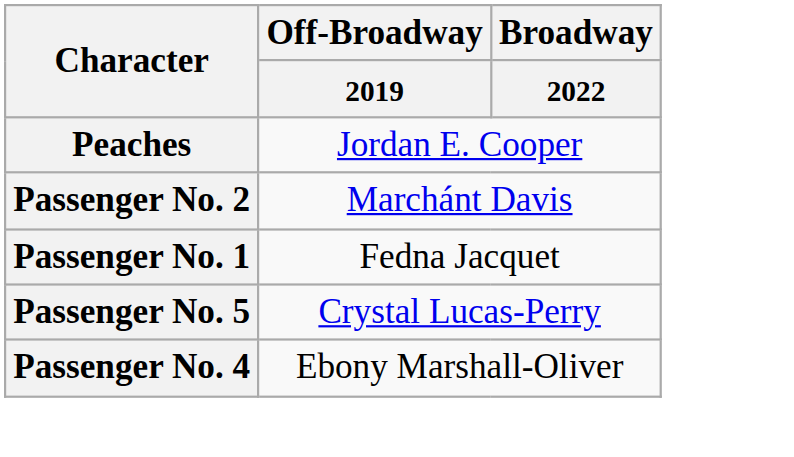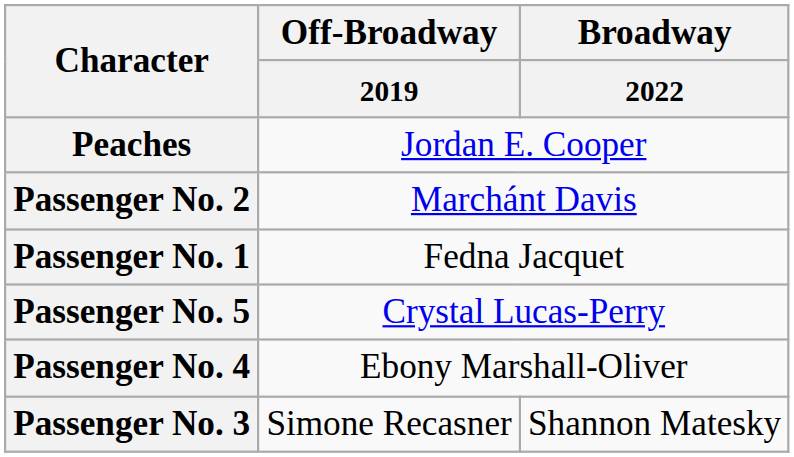+ row: Passenger No. 3 | Simone Recasner | Shannon Matesky
